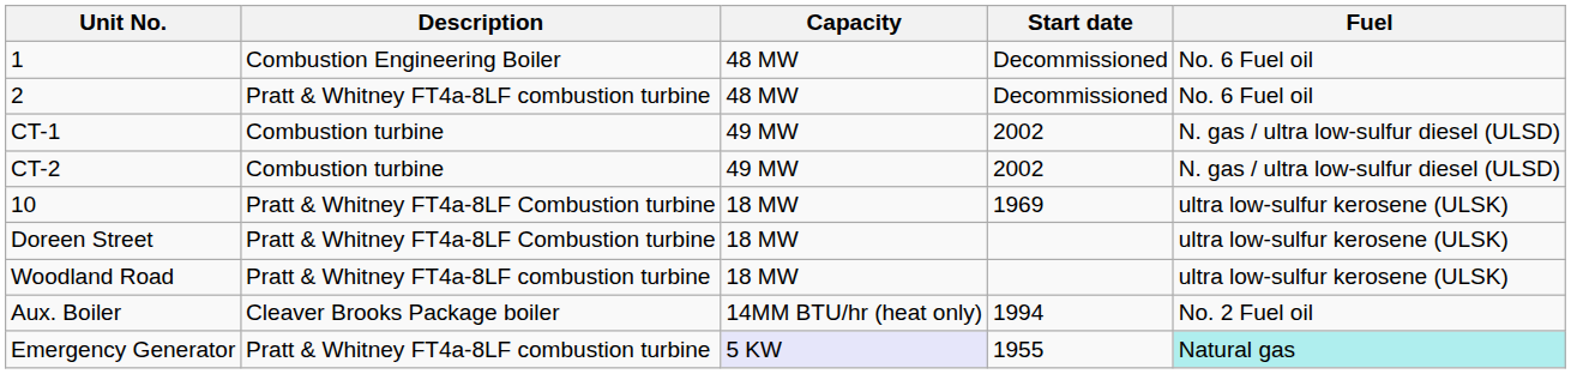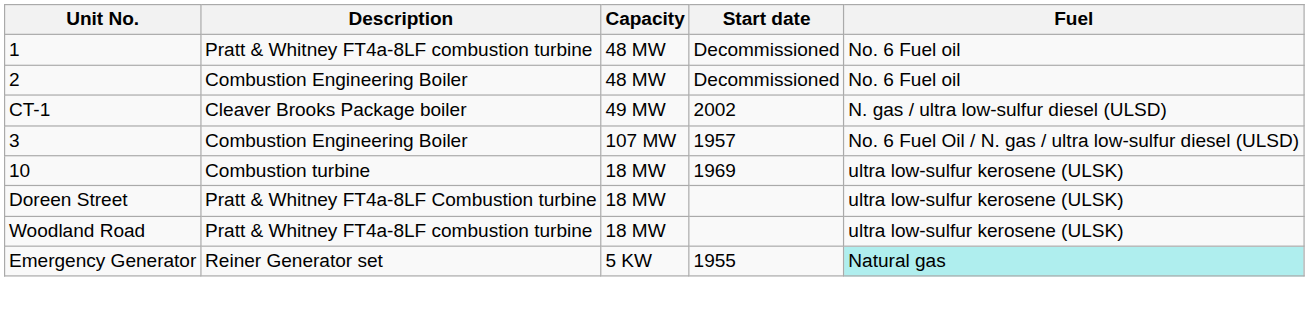1 | Description: Combustion Engineering Boiler -> Pratt & Whitney FT4a-8LF combustion turbine
2 | Description: Pratt & Whitney FT4a-8LF combustion turbine -> Combustion Engineering Boiler
CT-1 | Description: Combustion turbine -> Cleaver Brooks Package boiler
- row: CT-2 | Combustion turbine | 49 MW | 2002 | N. gas / ultra low-sulfur diesel (ULSD)
+ row: 3 | Combustion Engineering Boiler | 107 MW | 1957 | No. 6 Fuel Oil / N. gas / ultra low-sulfur diesel (ULSD)
10 | Description: Pratt & Whitney FT4a-8LF Combustion turbine -> Combustion turbine
- row: Aux. Boiler | Cleaver Brooks Package boiler | 14MM BTU/hr (heat only) | 1994 | No. 2 Fuel oil
Emergency Generator | Description: Pratt & Whitney FT4a-8LF combustion turbine -> Reiner Generator set
Emergency Generator | Capacity: lavender background -> no background
